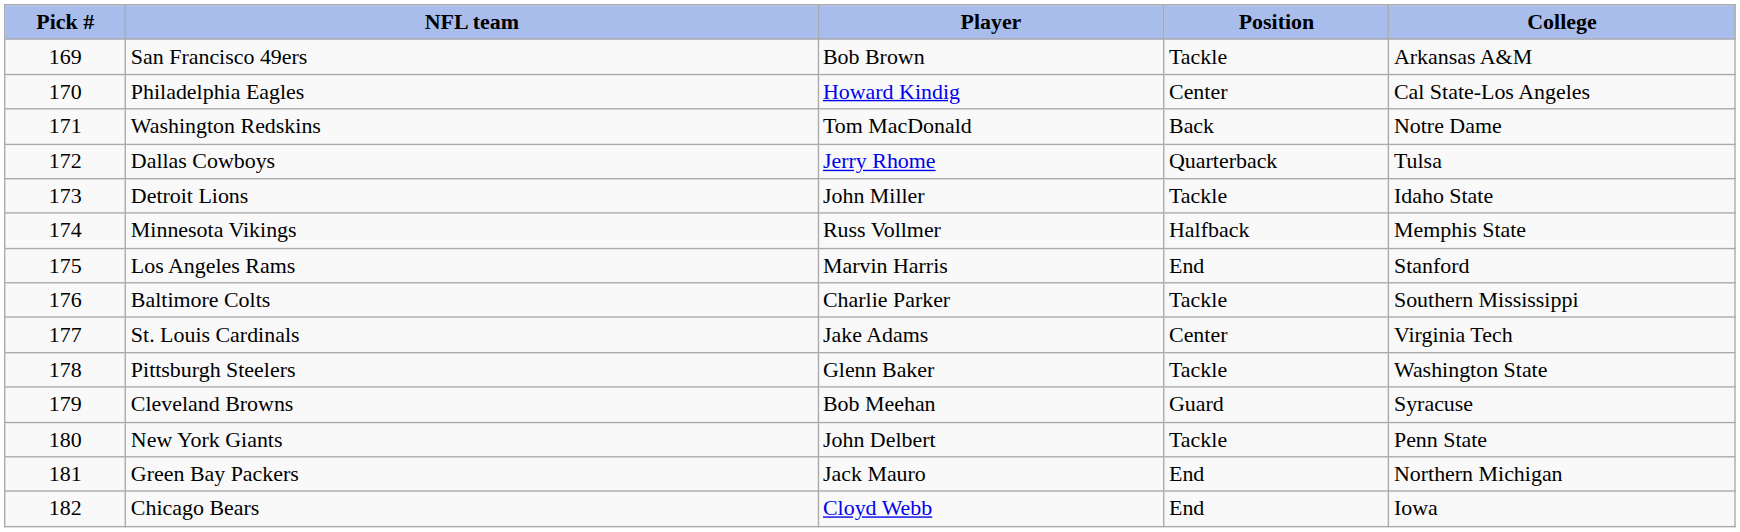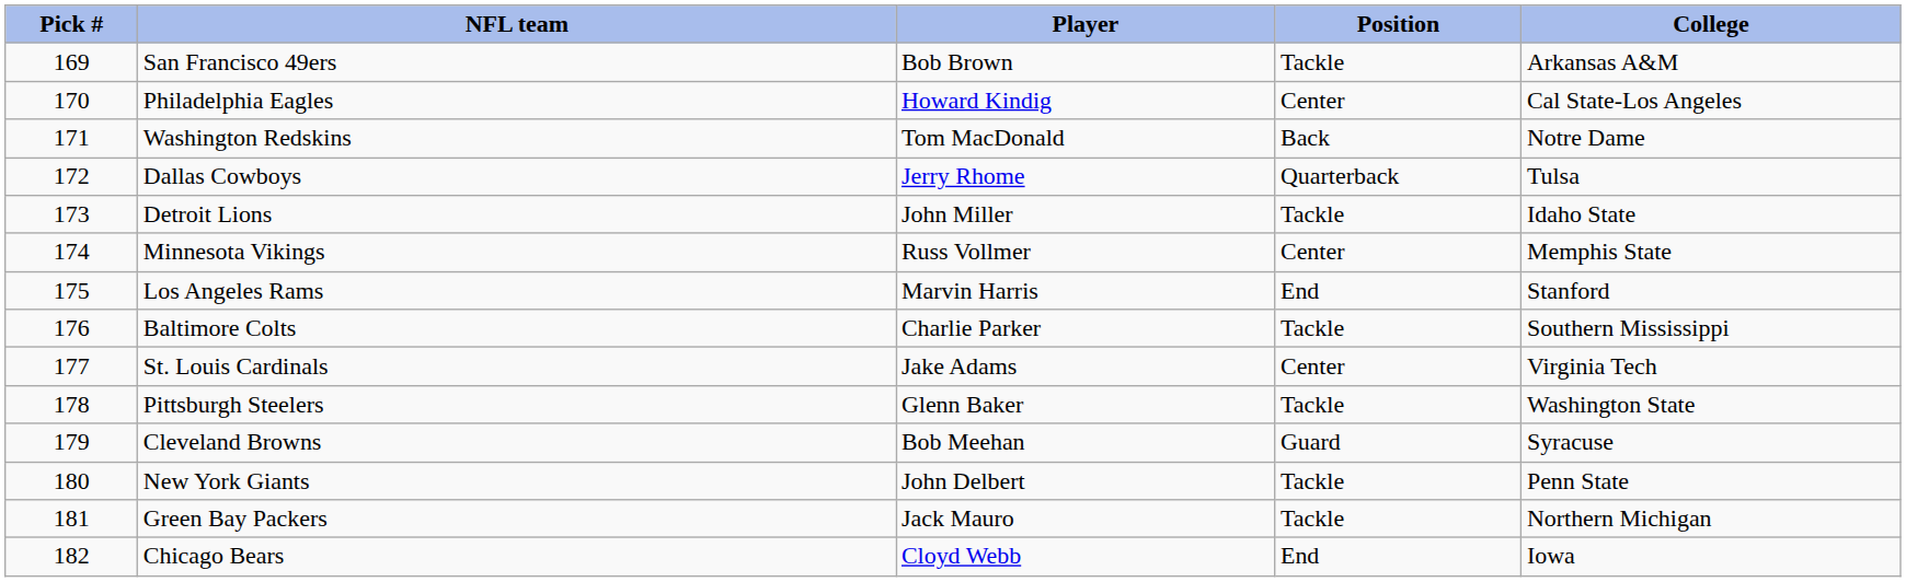Minnesota Vikings | Position: Halfback -> Center
Green Bay Packers | Position: End -> Tackle
